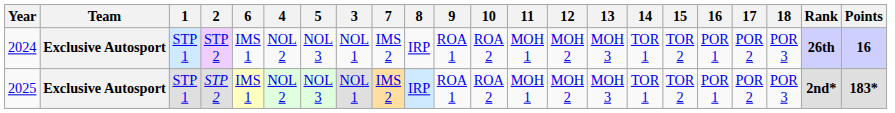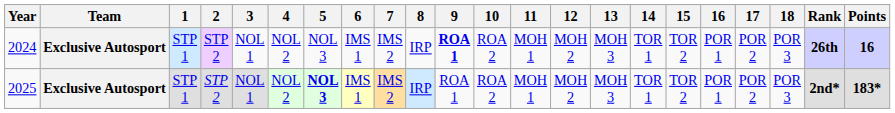columns swapped: 3 <-> 6
2024 | 9: normal -> bold
2025 | 5: normal -> bold
